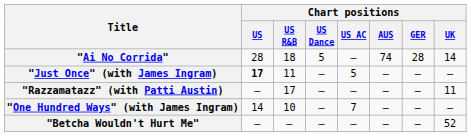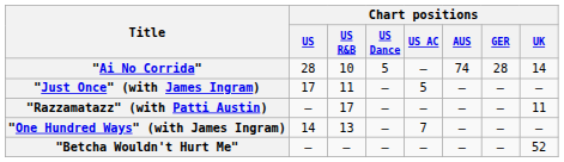"Ai No Corrida" | Chart positions / US R&B: 18 -> 10
"Just Once" (with James Ingram) | Chart positions / US: bold -> normal
"One Hundred Ways" (with James Ingram) | Chart positions / US R&B: 10 -> 13
